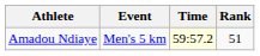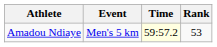Amadou Ndiaye | Rank: 51 -> 53
